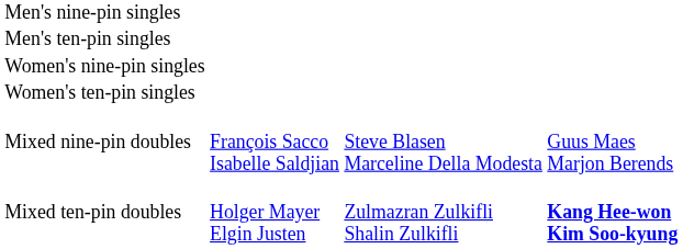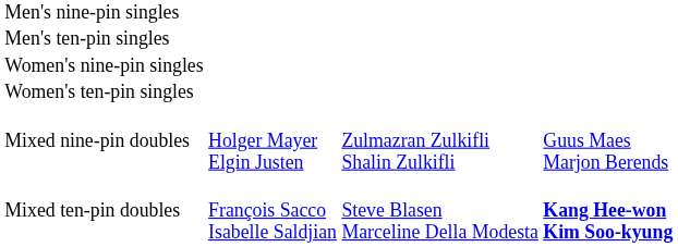Mixed nine-pin doubles | column 2: François Sacco Isabelle Saldjian -> Holger Mayer Elgin Justen
Mixed nine-pin doubles | column 3: Steve Blasen Marceline Della Modesta -> Zulmazran Zulkifli Shalin Zulkifli
Mixed ten-pin doubles | column 2: Holger Mayer Elgin Justen -> François Sacco Isabelle Saldjian
Mixed ten-pin doubles | column 3: Zulmazran Zulkifli Shalin Zulkifli -> Steve Blasen Marceline Della Modesta
